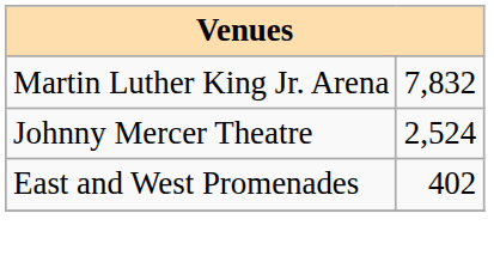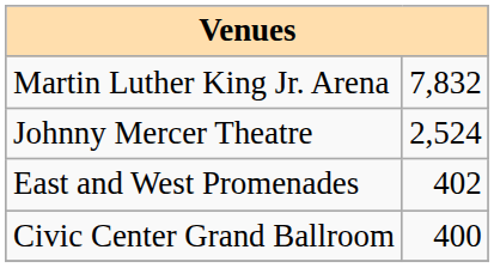+ row: Civic Center Grand Ballroom | 400
